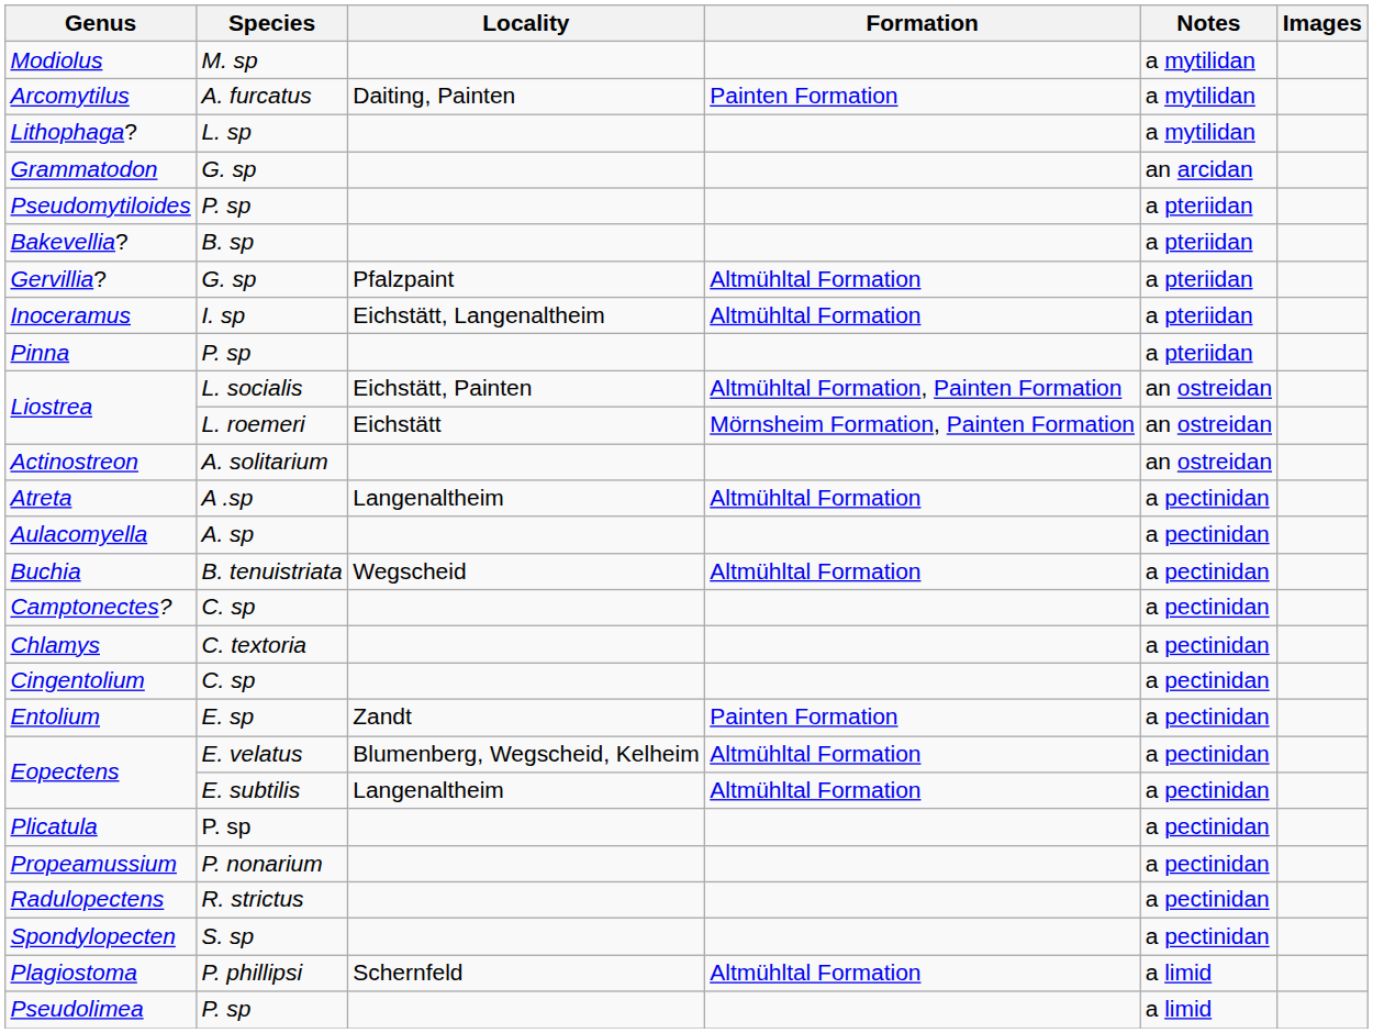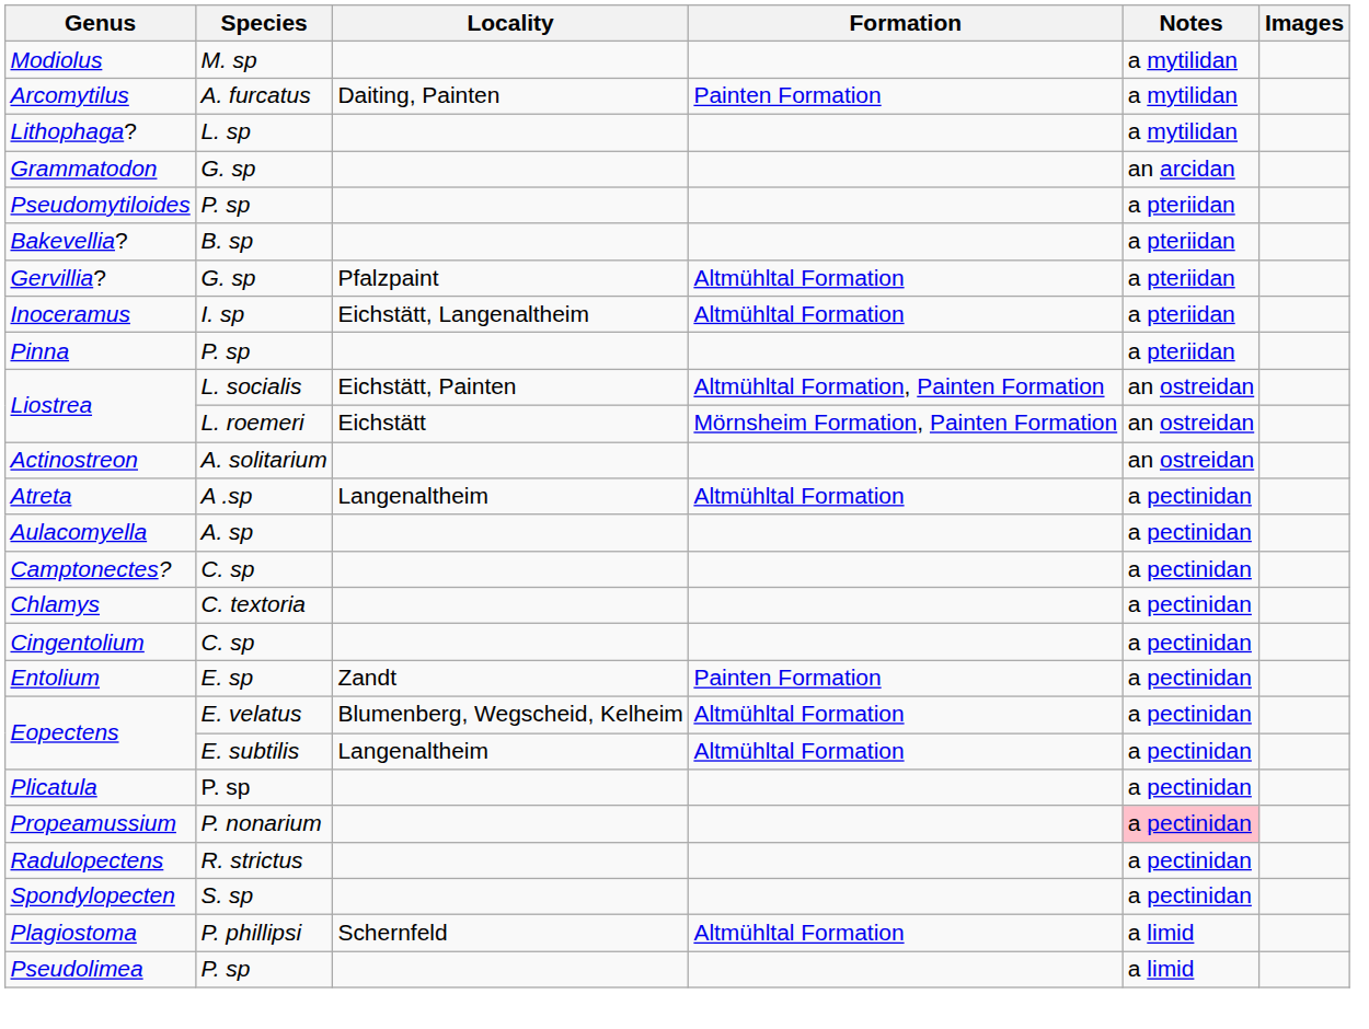- row: Buchia | B. tenuistriata | Wegscheid | Altmühltal Formation | a pectinidan
Propeamussium | Notes: no background -> pink background
